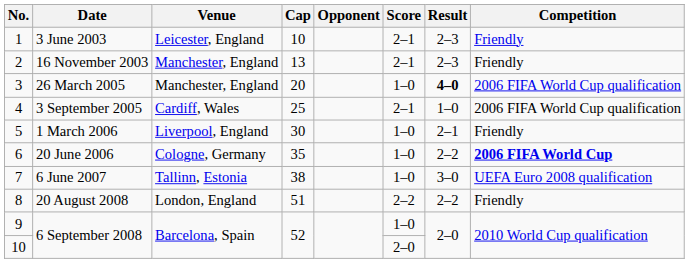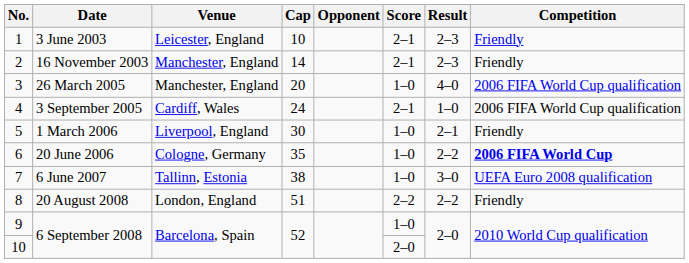16 November 2003 | Cap: 13 -> 14
26 March 2005 | Result: bold -> normal
3 September 2005 | Cap: 25 -> 24
